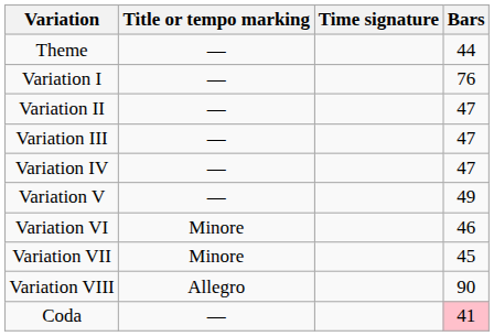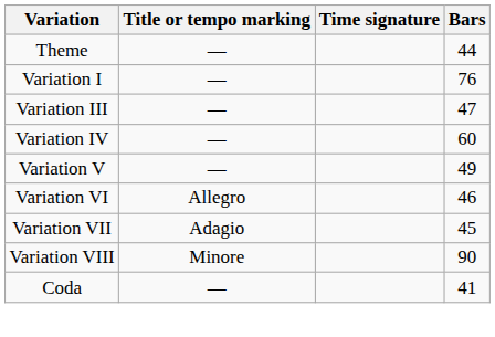- row: Variation II | — | 47
Variation IV | Bars: 47 -> 60
Variation VI | Title or tempo marking: Minore -> Allegro
Variation VII | Title or tempo marking: Minore -> Adagio
Variation VIII | Title or tempo marking: Allegro -> Minore
Coda | Bars: pink background -> no background
